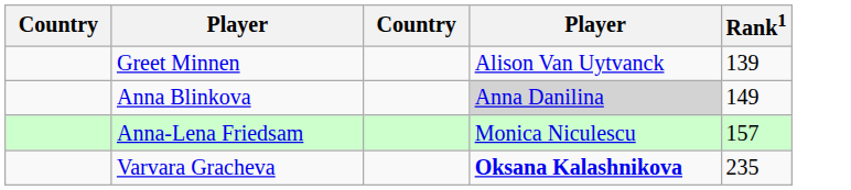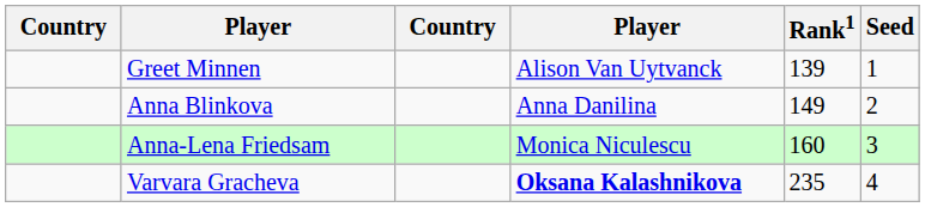+ column: Seed | 1 | 2 | 3 | 4
Anna Blinkova | column 4: lightgrey background -> no background
Anna-Lena Friedsam | Rank1: 157 -> 160
